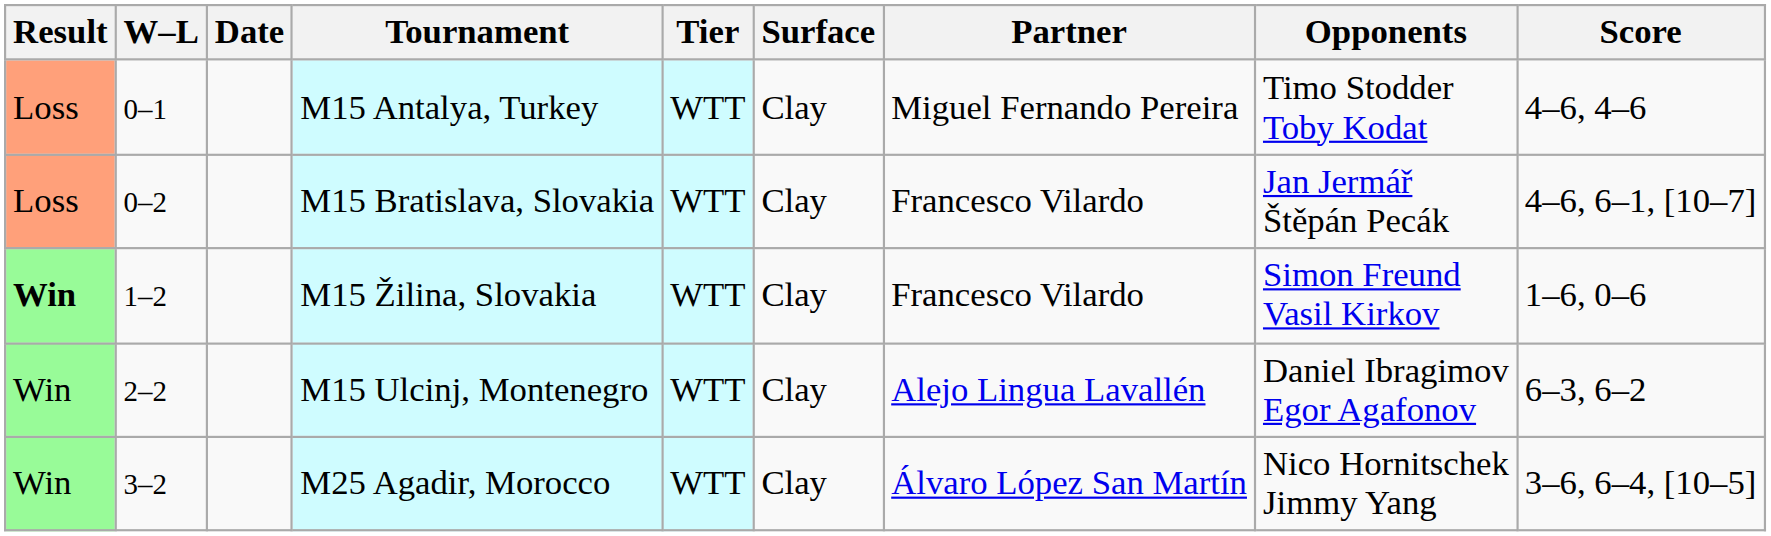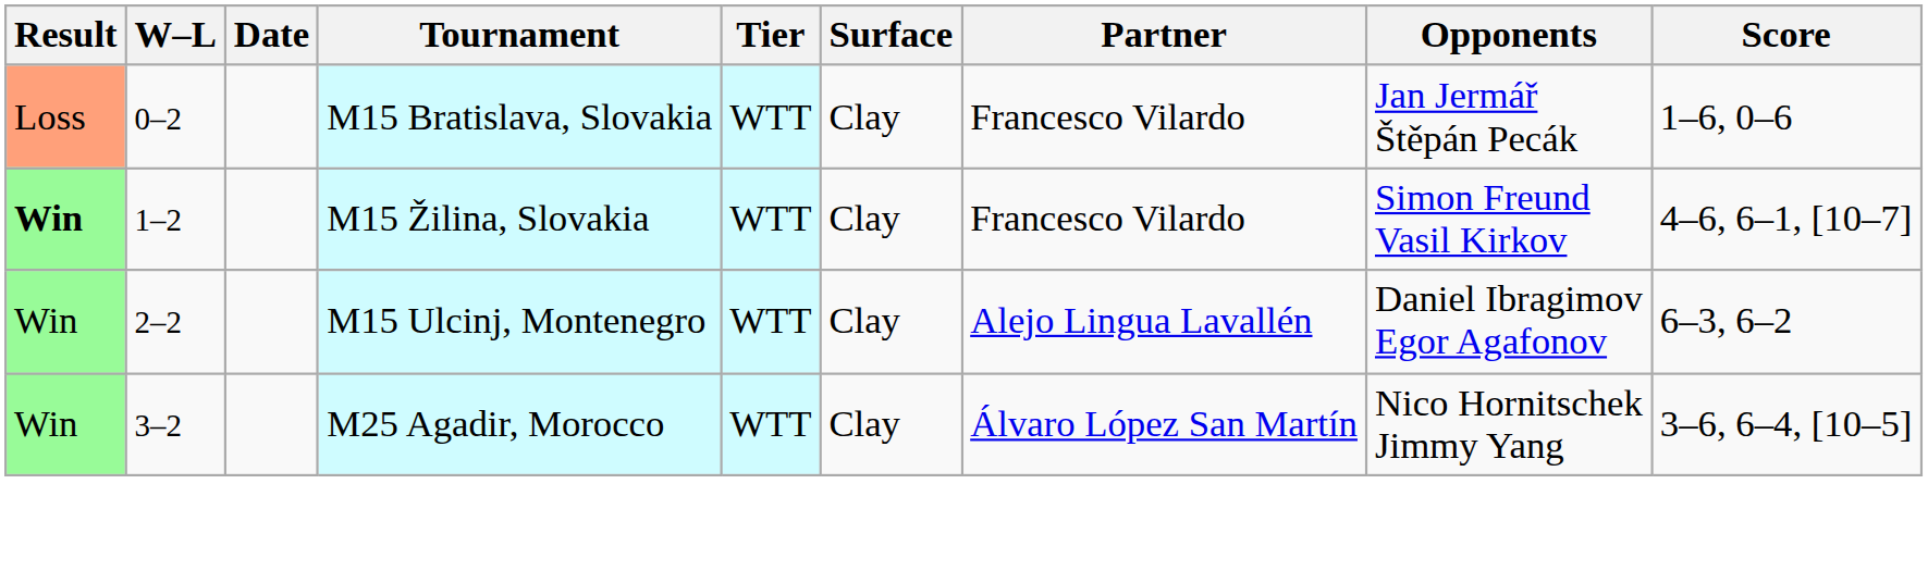- row: Loss | 0–1 | M15 Antalya, Turkey | WTT | Clay | Miguel Fernando Pereira | Timo Stodder Toby Kodat | 4–6, 4–6
M15 Bratislava, Slovakia | Score: 4–6, 6–1, [10–7] -> 1–6, 0–6
M15 Žilina, Slovakia | Score: 1–6, 0–6 -> 4–6, 6–1, [10–7]
